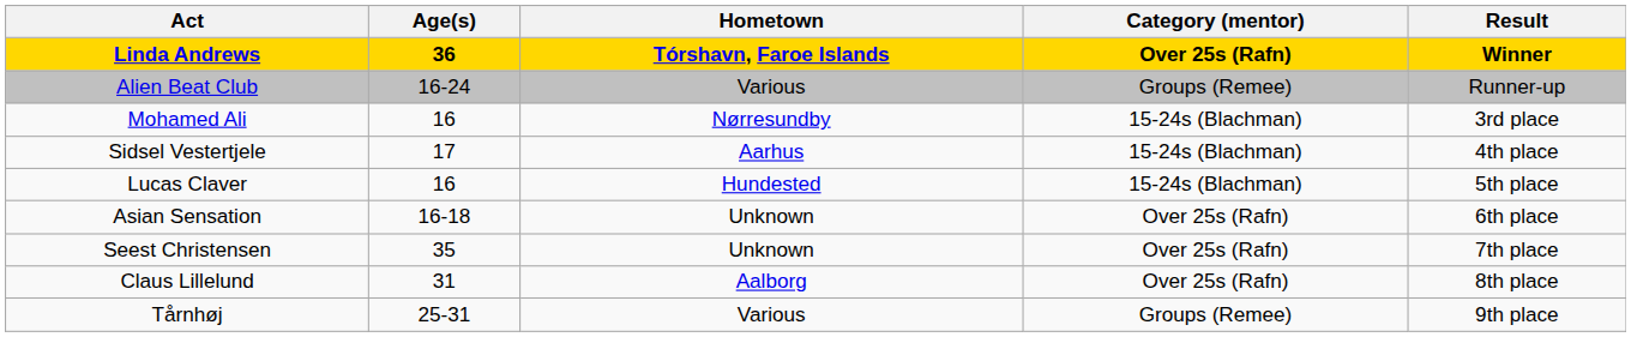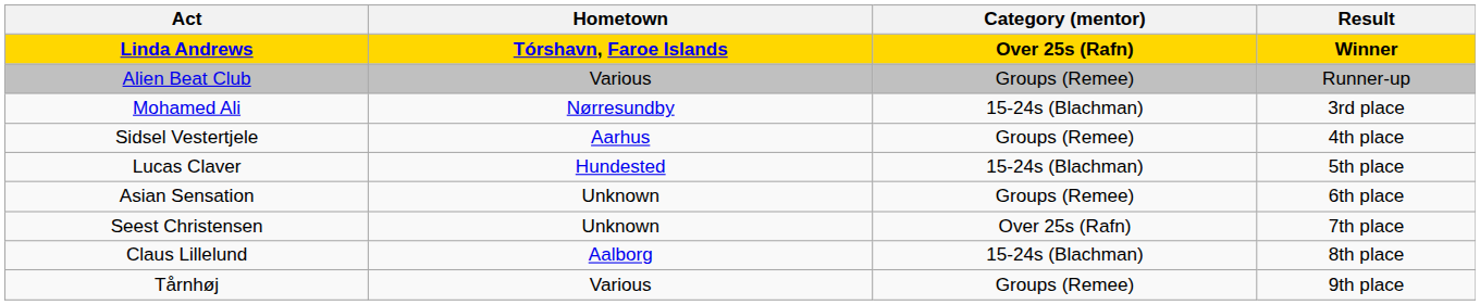- column: Age(s) | 36 | 16-24 | 16 | 17 | 16 | 16-18 | 35 | 31 | 25-31
Sidsel Vestertjele | Category (mentor): 15-24s (Blachman) -> Groups (Remee)
Asian Sensation | Category (mentor): Over 25s (Rafn) -> Groups (Remee)
Claus Lillelund | Category (mentor): Over 25s (Rafn) -> 15-24s (Blachman)
